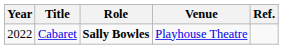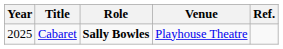Cabaret | Year: 2022 -> 2025
